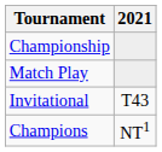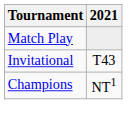- row: Championship
